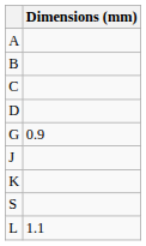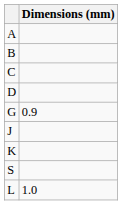L | Dimensions (mm): 1.1 -> 1.0
